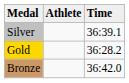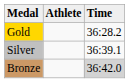rows swapped: Gold <-> Silver
Bronze | Time: no background -> lightgrey background
